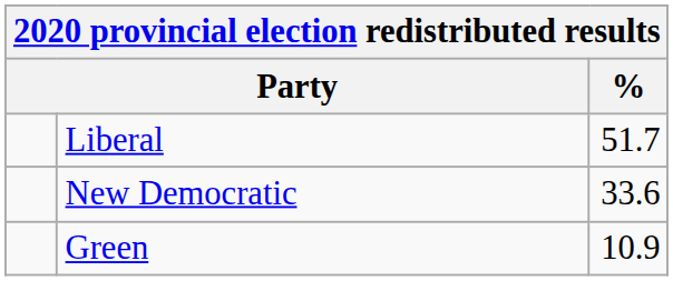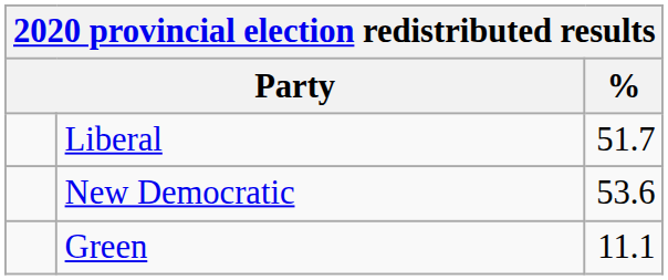New Democratic | %: 33.6 -> 53.6
Green | %: 10.9 -> 11.1
